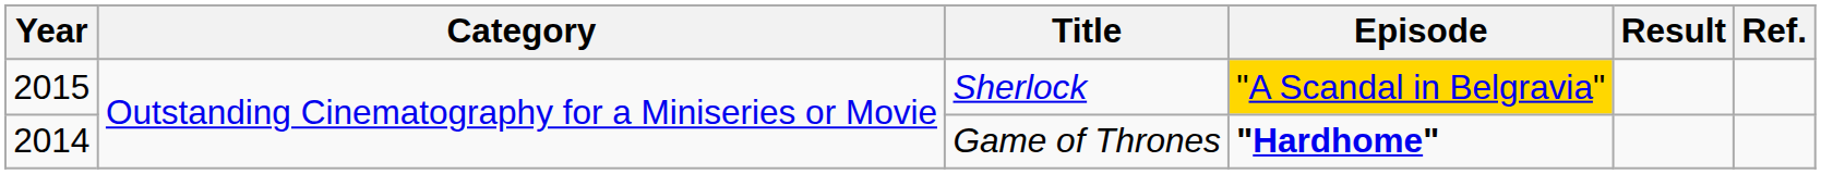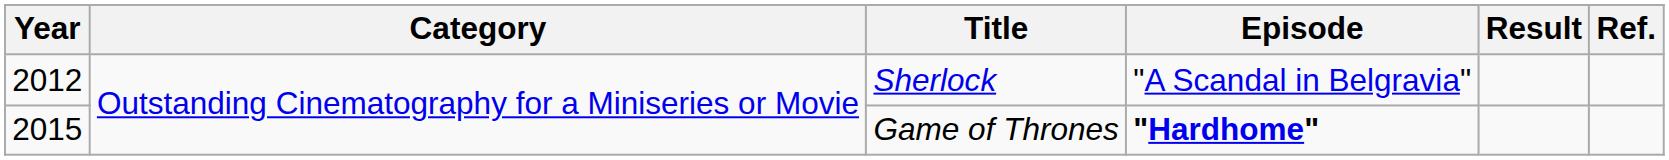Sherlock | Year: 2015 -> 2012
Sherlock | Episode: gold background -> no background
Game of Thrones | Year: 2014 -> 2015
